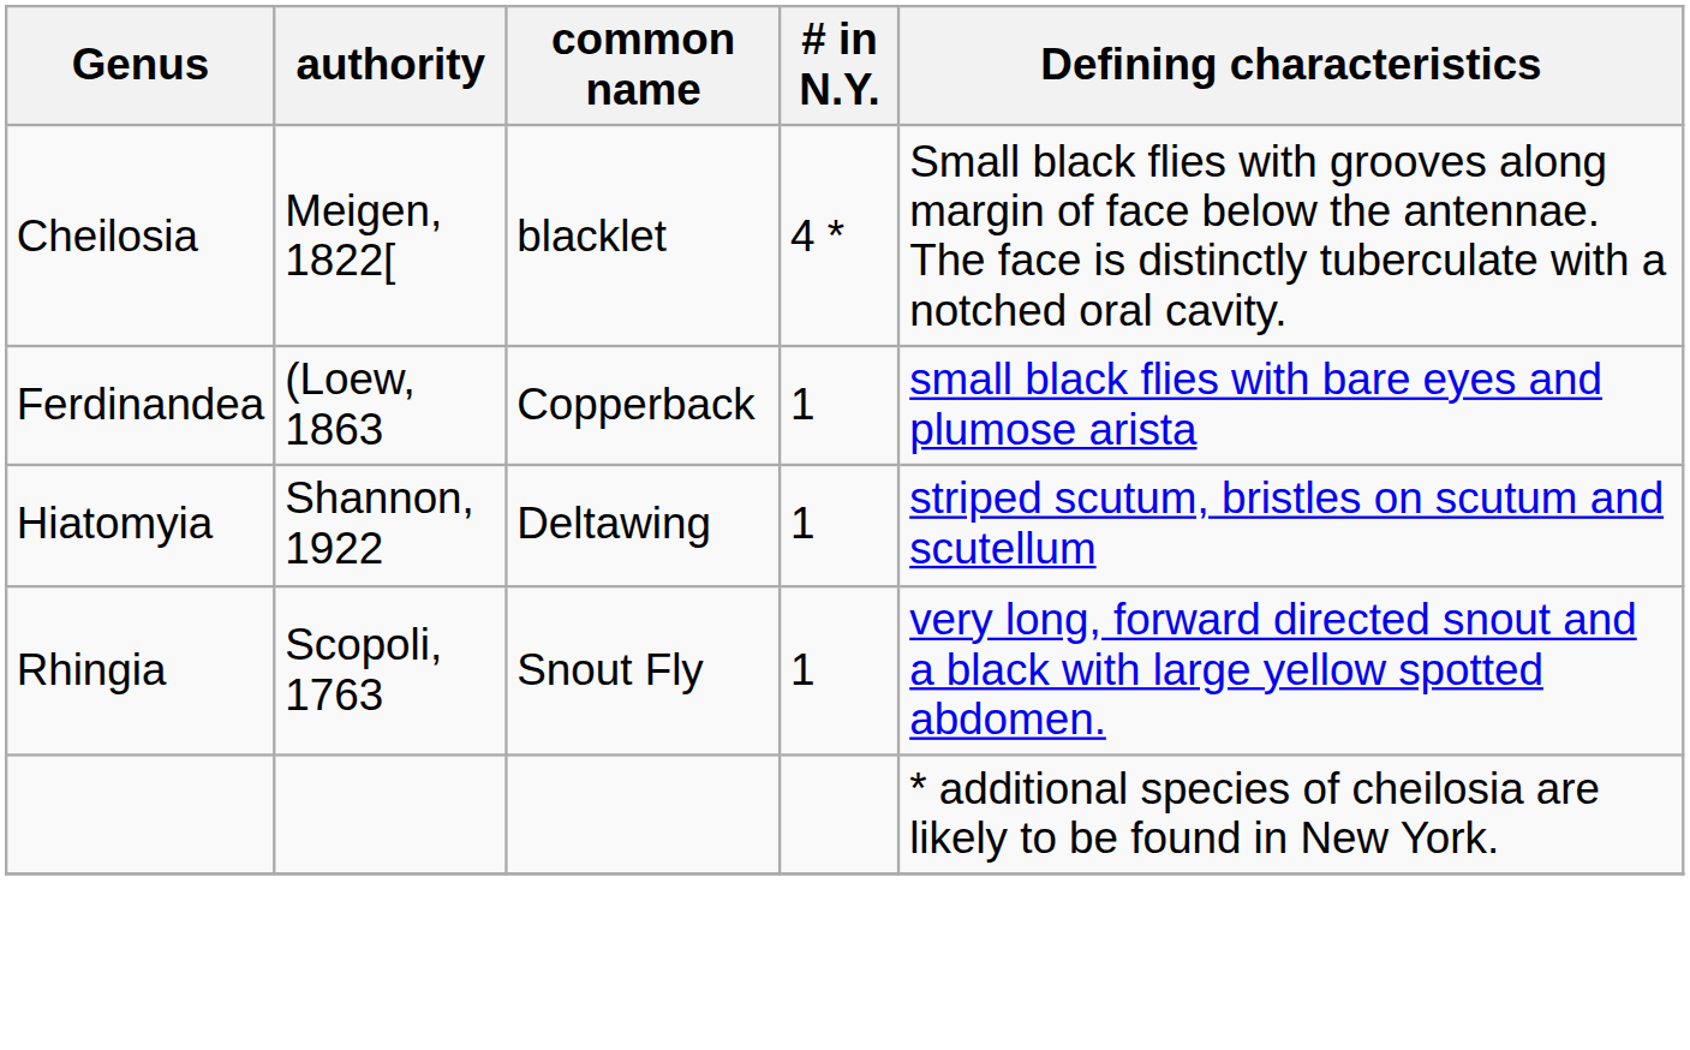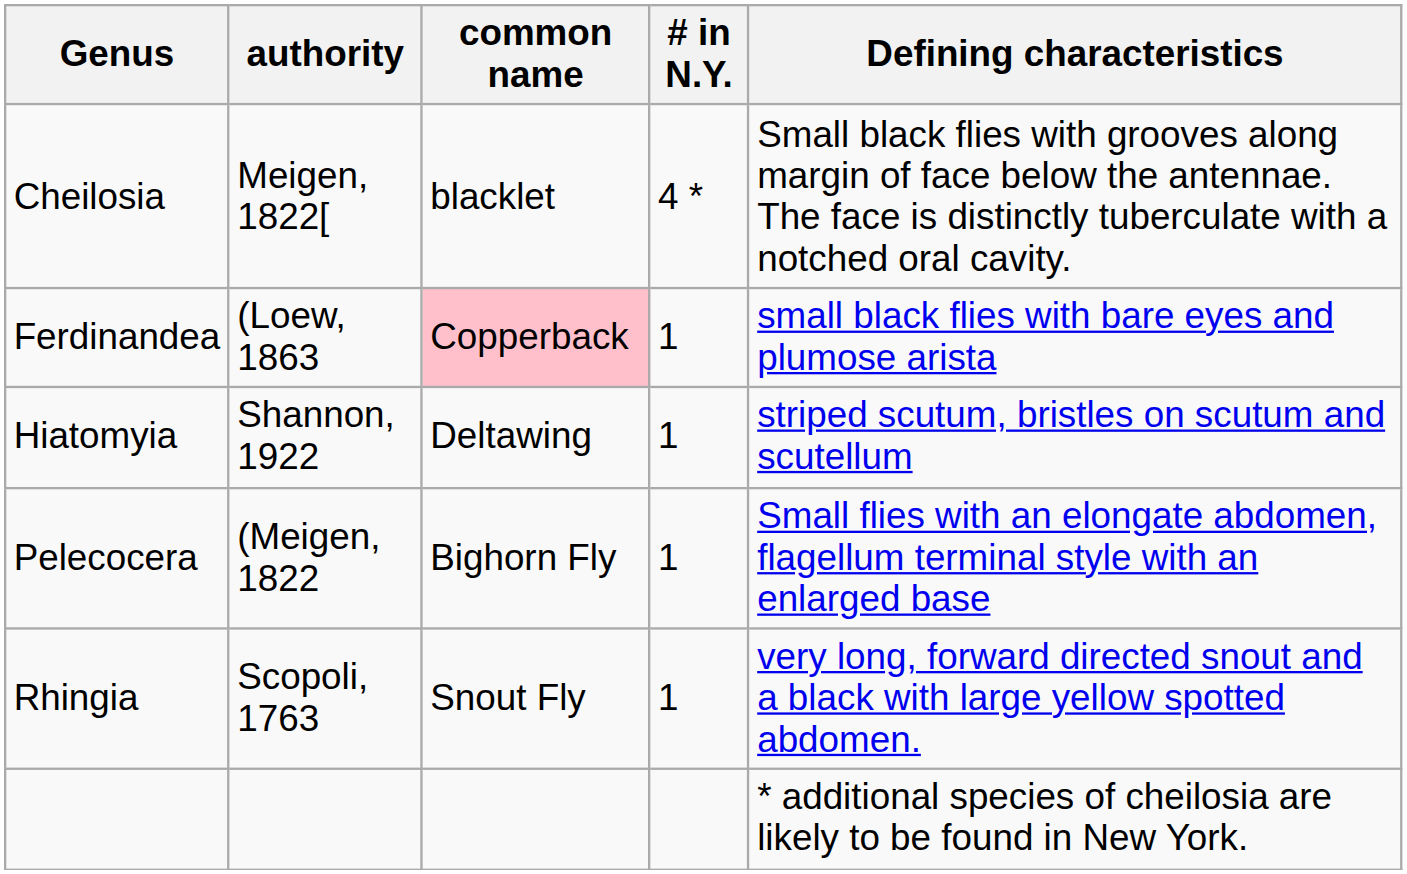Ferdinandea | common name: no background -> pink background
+ row: Pelecocera | (Meigen, 1822 | Bighorn Fly | 1 | Small flies with an elongate abdomen, flagellum terminal style with an enlarged base
